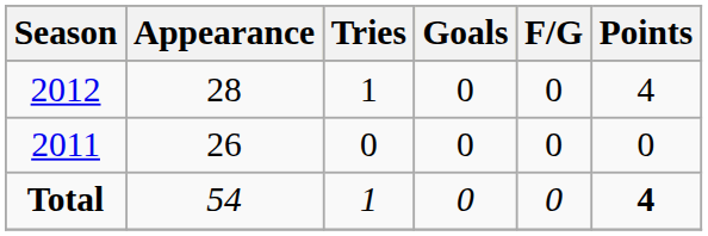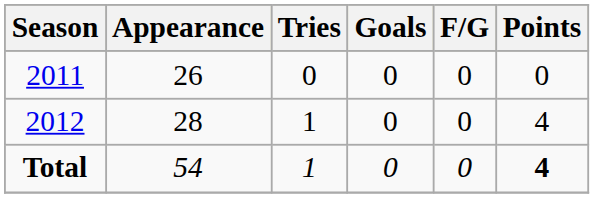rows swapped: 2011 <-> 2012
